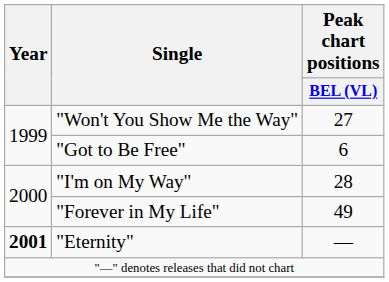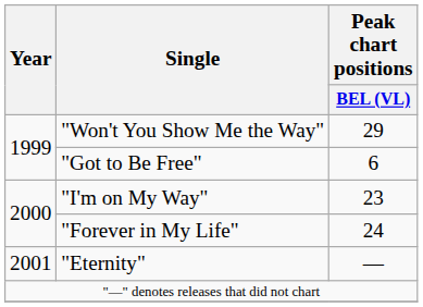"Won't You Show Me the Way" | Peak chart positions / BEL (VL): 27 -> 29
"I'm on My Way" | Peak chart positions / BEL (VL): 28 -> 23
"Forever in My Life" | Peak chart positions / BEL (VL): 49 -> 24
"Eternity" | Year: bold -> normal
